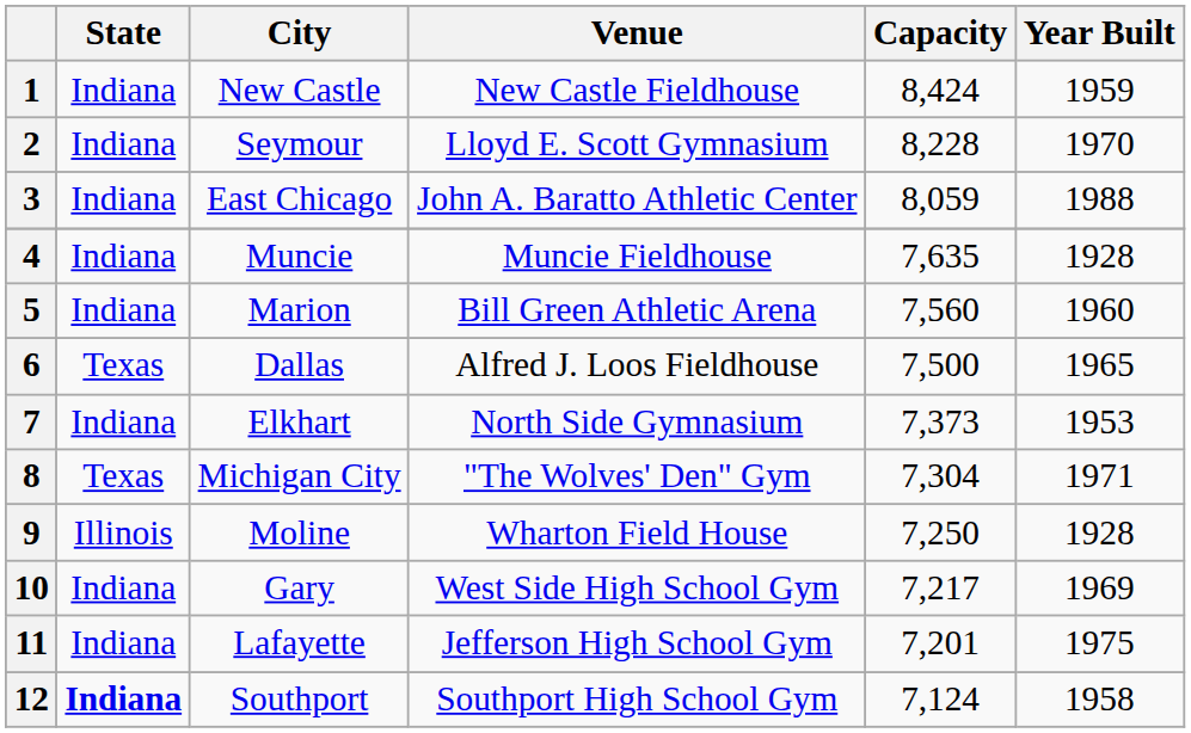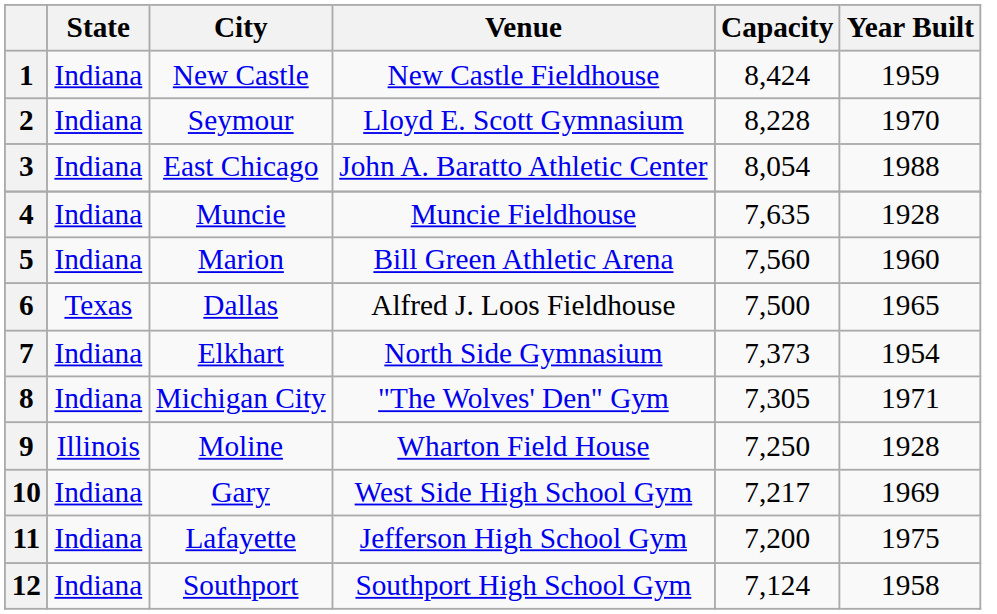3 | Capacity: 8,059 -> 8,054
7 | Year Built: 1953 -> 1954
8 | State: Texas -> Indiana
8 | Capacity: 7,304 -> 7,305
11 | Capacity: 7,201 -> 7,200
12 | State: bold -> normal
